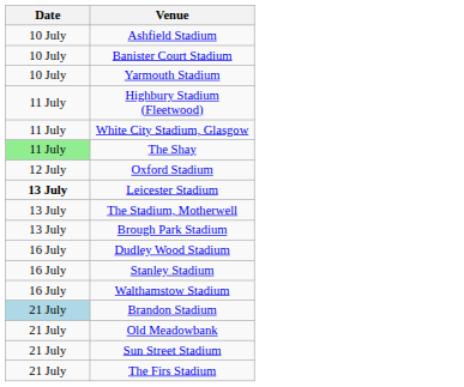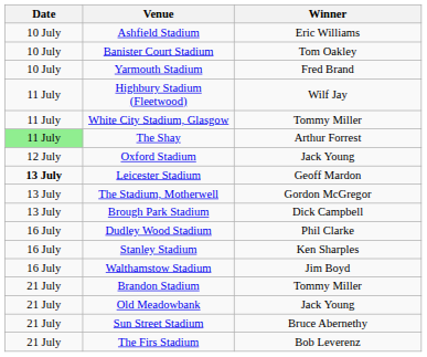+ column: Winner | Eric Williams | Tom Oakley | Fred Brand | Wilf Jay | Tommy Miller | Arthur Forrest | Jack Young | Geoff Mardon | Gordon McGregor | Dick Campbell | Phil Clarke | Ken Sharples | Jim Boyd | Tommy Miller | Jack Young | Bruce Abernethy | Bob Leverenz
Brandon Stadium | Date: lightblue background -> no background
